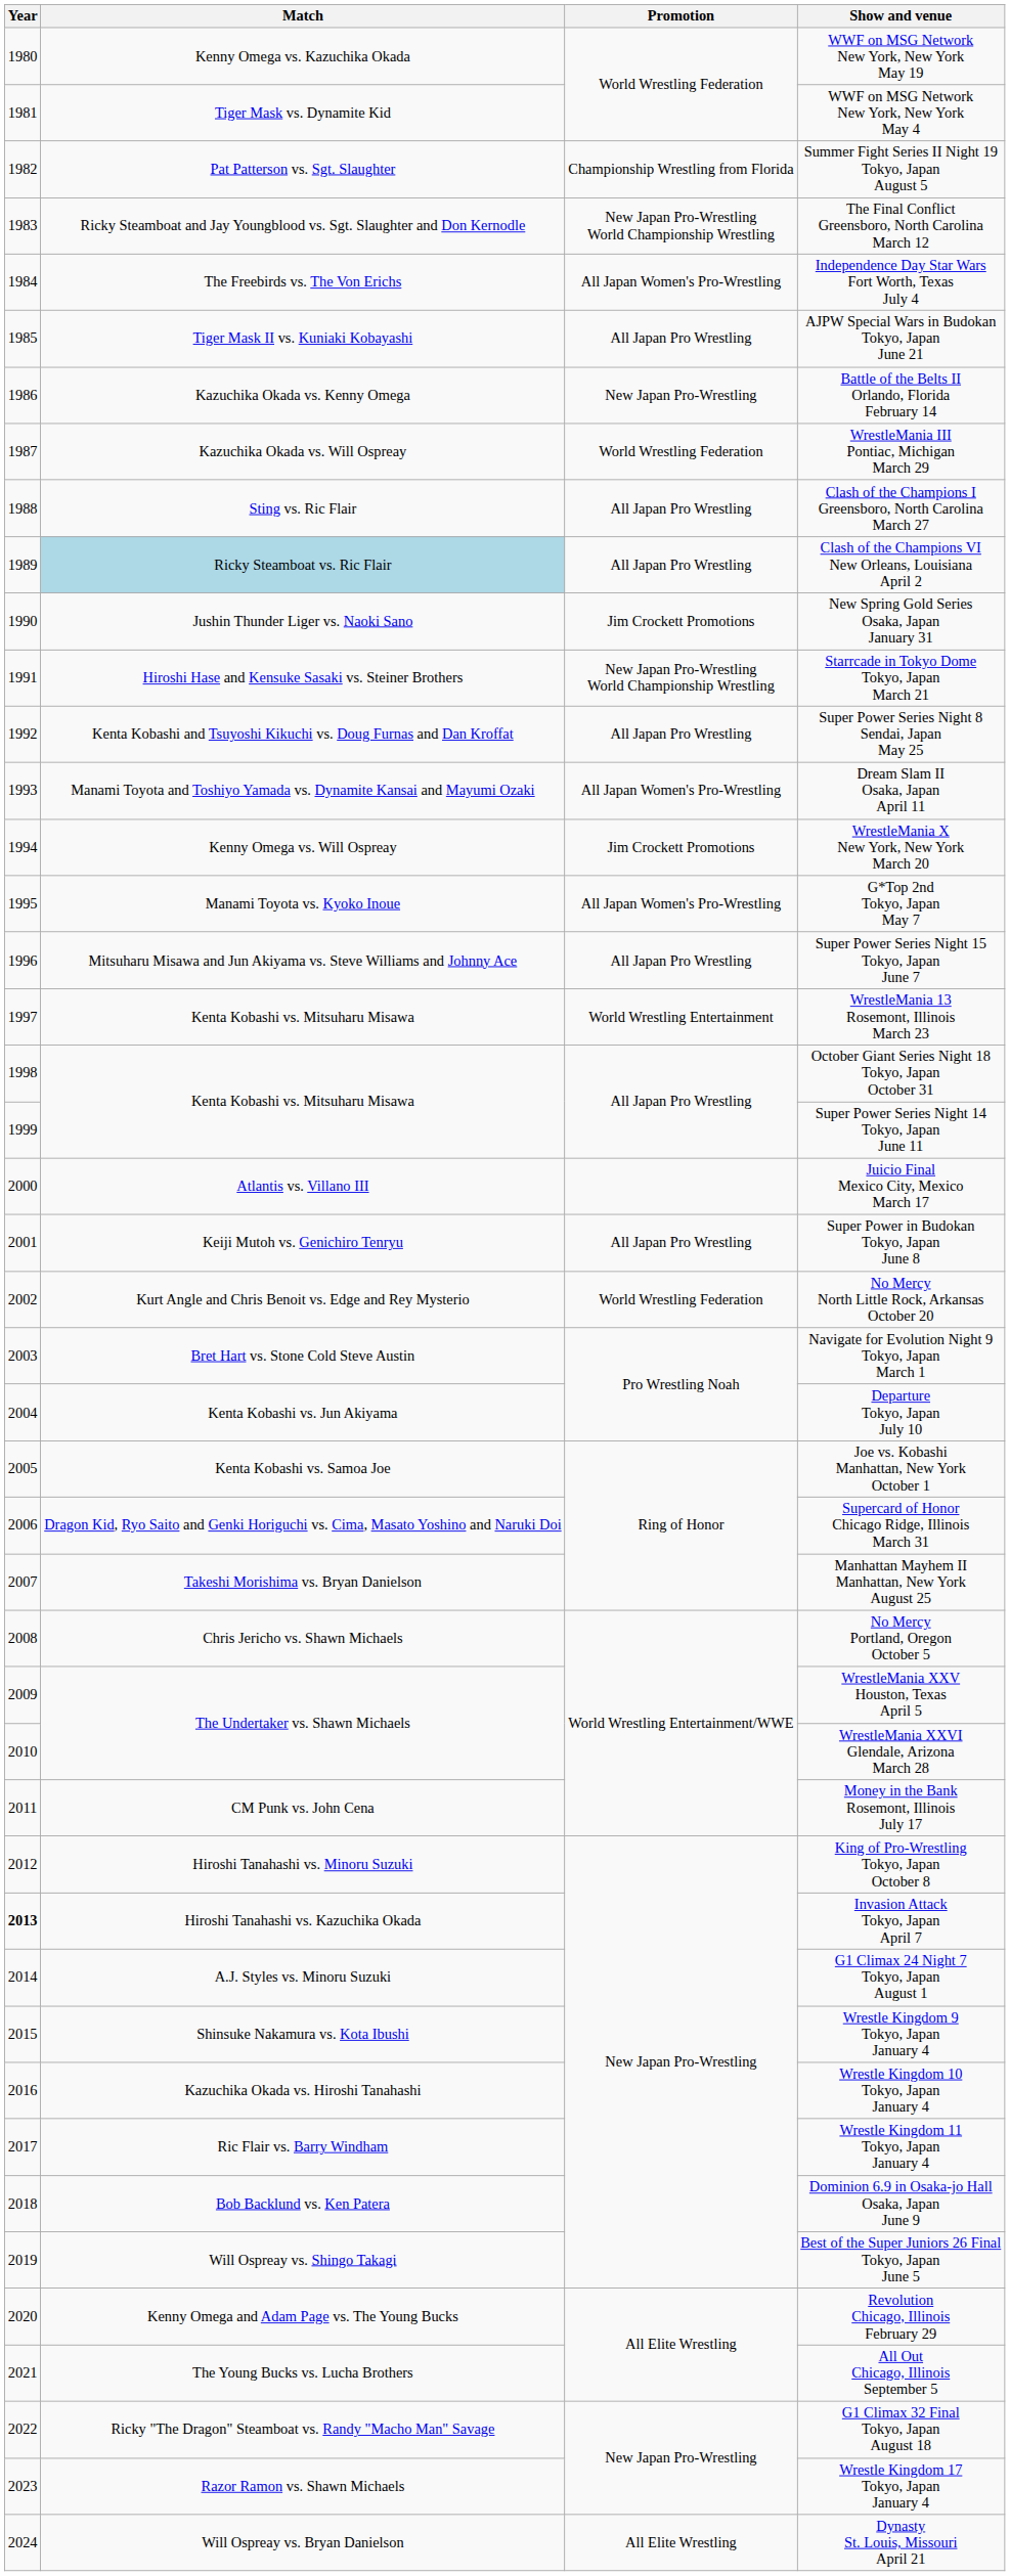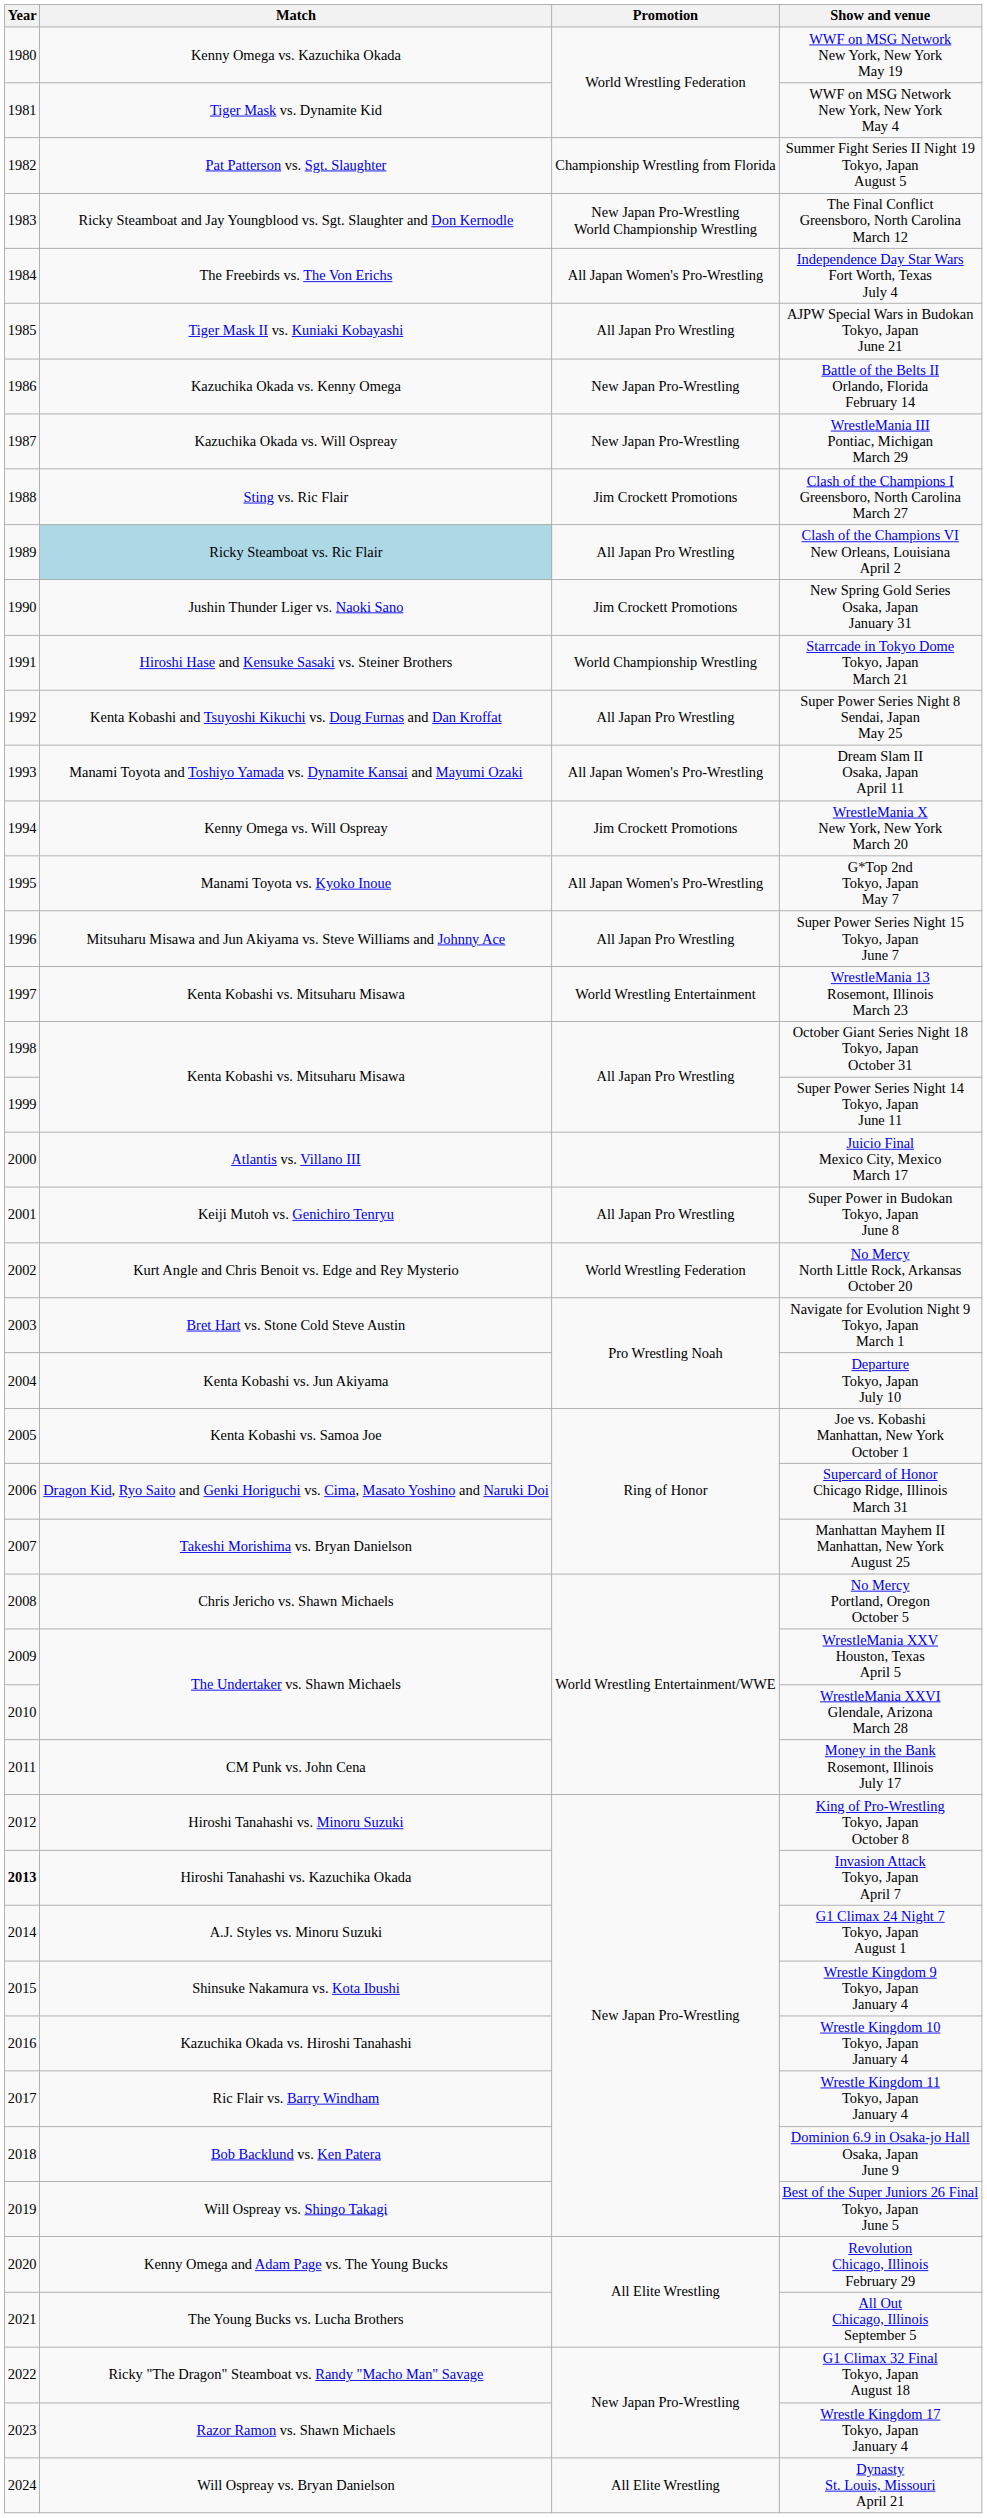WrestleMania III Pontiac, Michigan March 29 | Promotion: World Wrestling Federation -> New Japan Pro-Wrestling
Clash of the Champions I Greensboro, North Carolina March 27 | Promotion: All Japan Pro Wrestling -> Jim Crockett Promotions
Starrcade in Tokyo Dome Tokyo, Japan March 21 | Promotion: New Japan Pro-Wrestling World Championship Wrestling -> World Championship Wrestling
